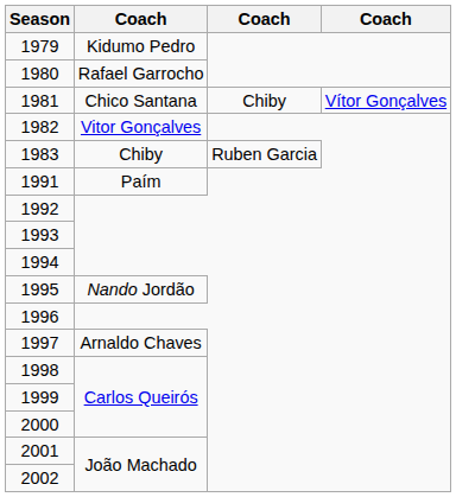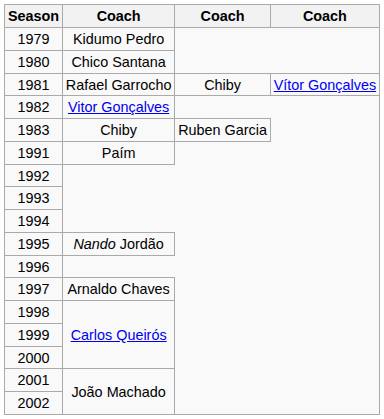1980 | column 2: Rafael Garrocho -> Chico Santana
1981 | column 2: Chico Santana -> Rafael Garrocho
